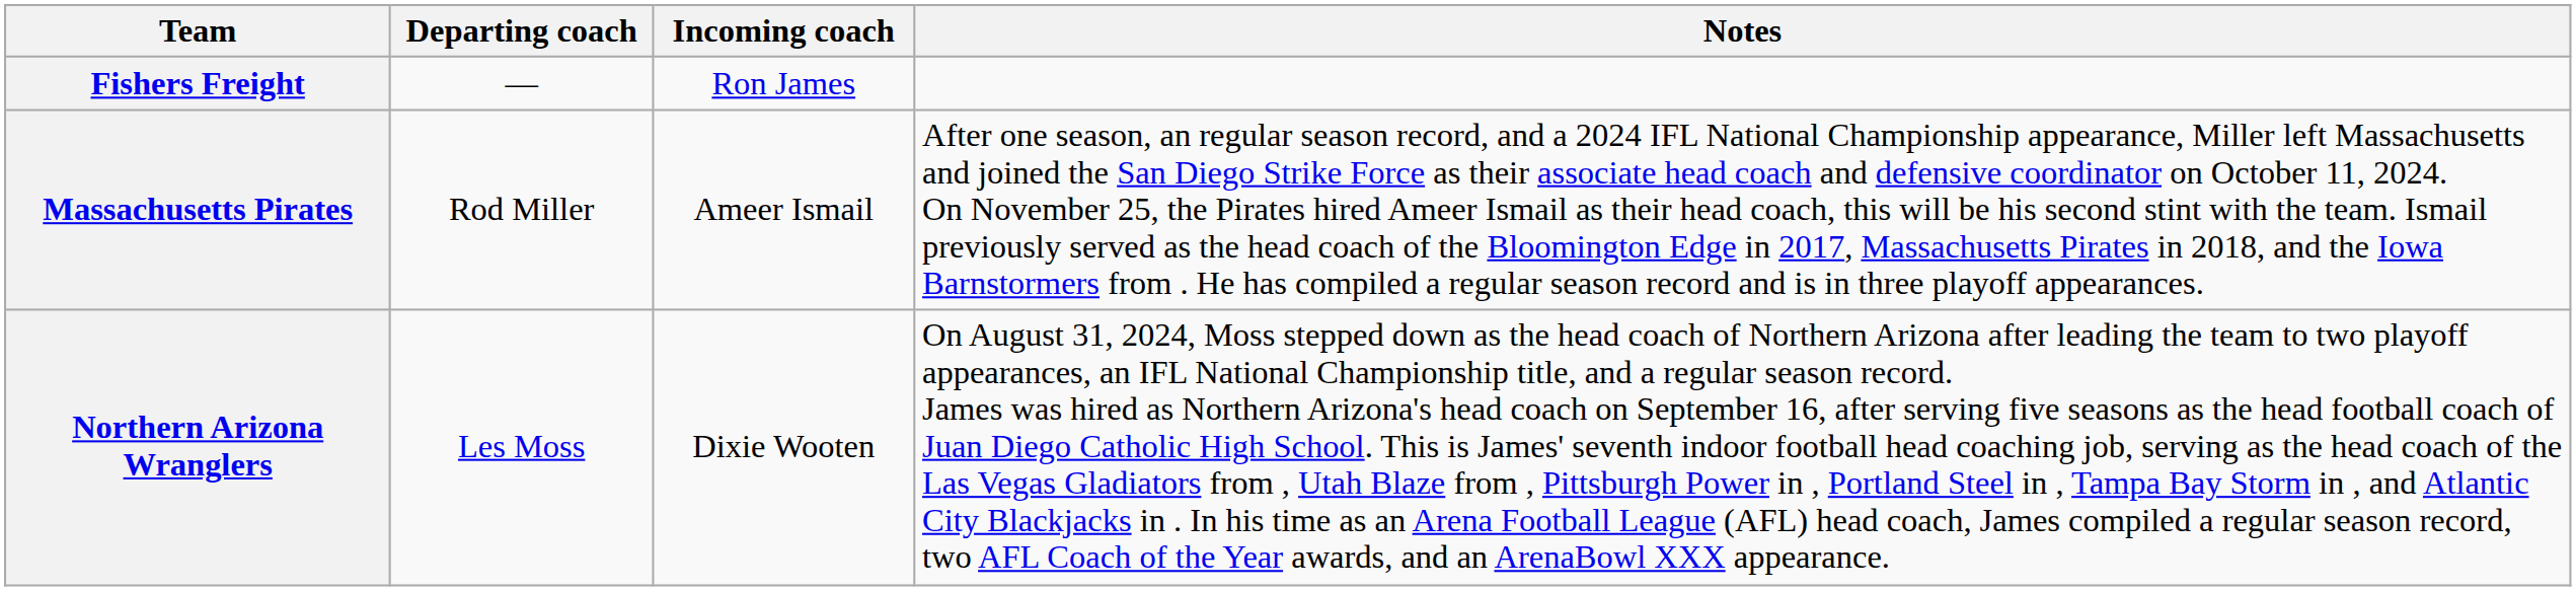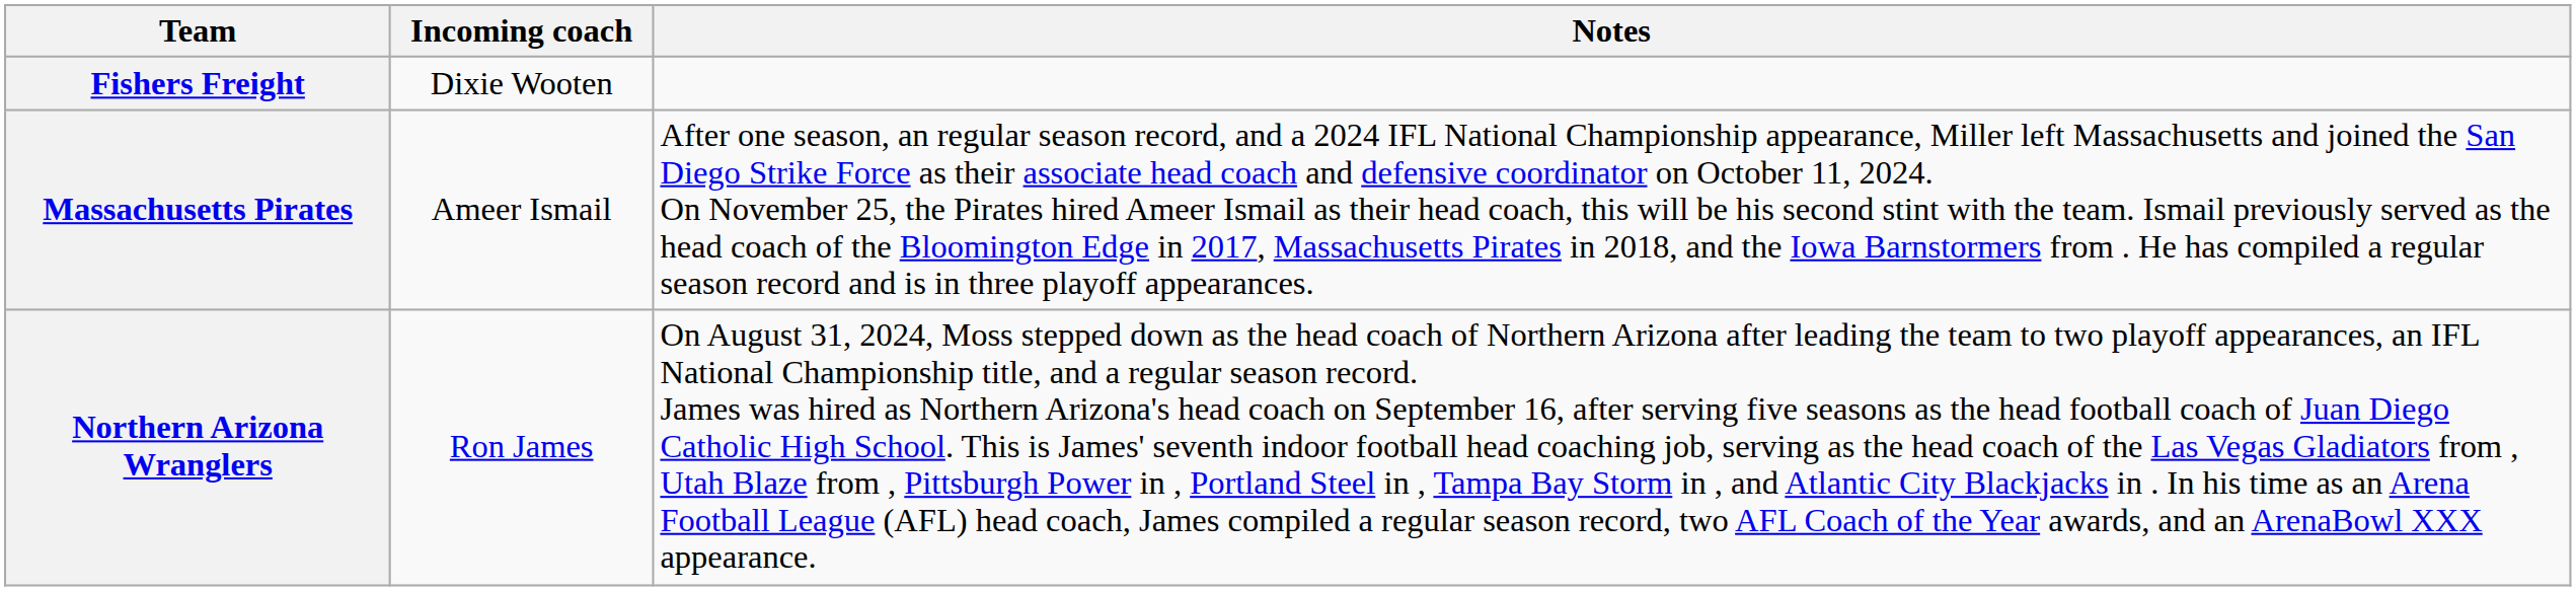- column: Departing coach | — | Rod Miller | Les Moss
Fishers Freight | Incoming coach: Ron James -> Dixie Wooten
Northern Arizona Wranglers | Incoming coach: Dixie Wooten -> Ron James
